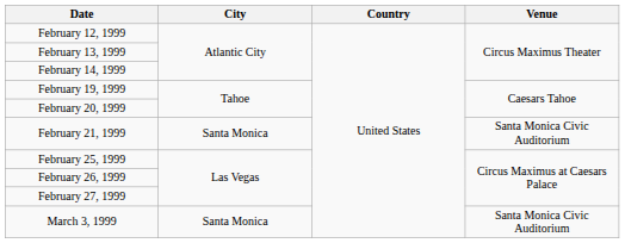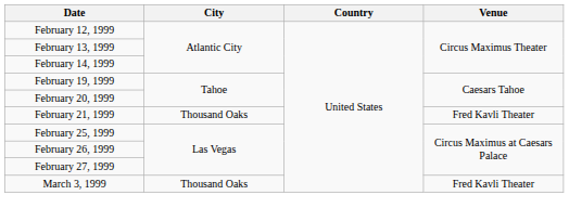February 21, 1999 | City: Santa Monica -> Thousand Oaks
February 21, 1999 | Venue: Santa Monica Civic Auditorium -> Fred Kavli Theater
March 3, 1999 | City: Santa Monica -> Thousand Oaks
March 3, 1999 | Venue: Santa Monica Civic Auditorium -> Fred Kavli Theater
